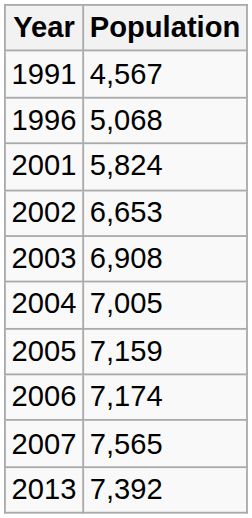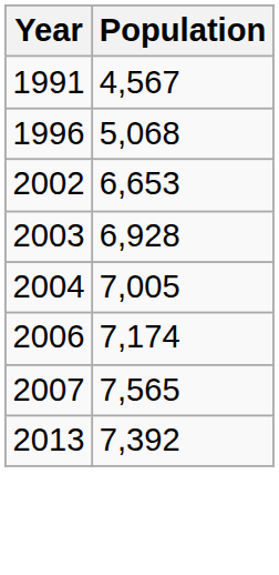- row: 2001 | 5,824
2003 | Population: 6,908 -> 6,928
- row: 2005 | 7,159
